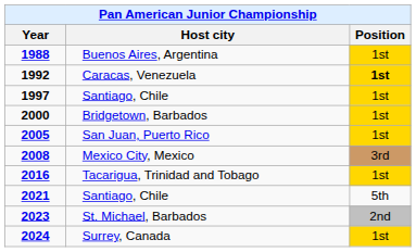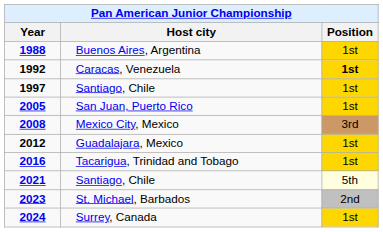- row: 2000 | Bridgetown, Barbados | 1st
+ row: 2012 | Guadalajara, Mexico | 1st
2021 / Santiago, Chile | Position: no background -> lightyellow background
